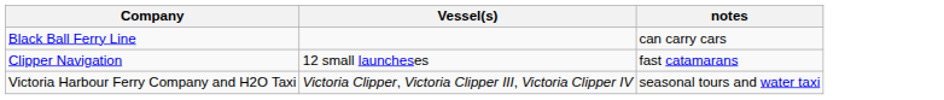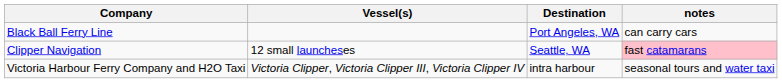+ column: Destination | Port Angeles, WA | Seattle, WA | intra harbour
Clipper Navigation | notes: no background -> pink background
